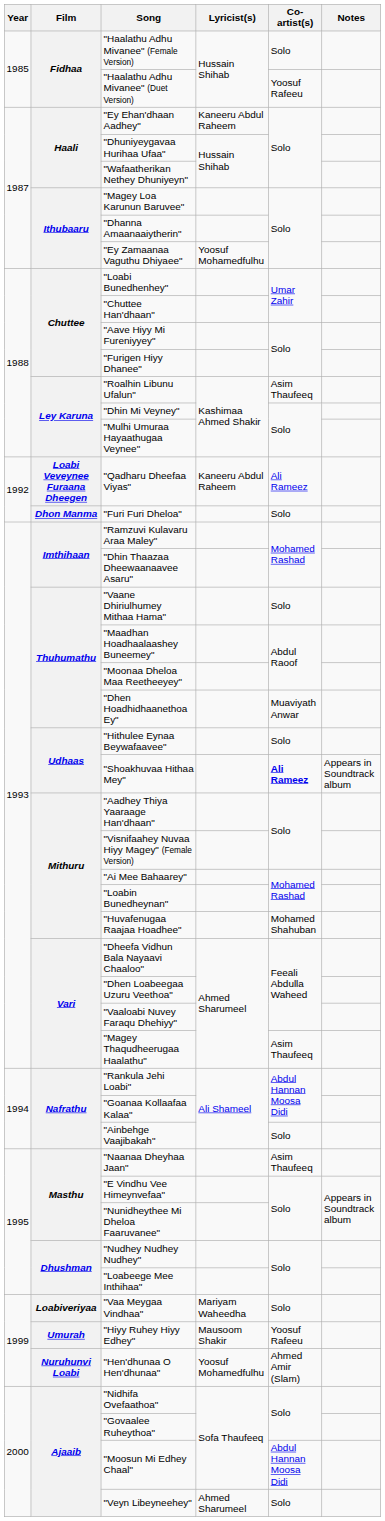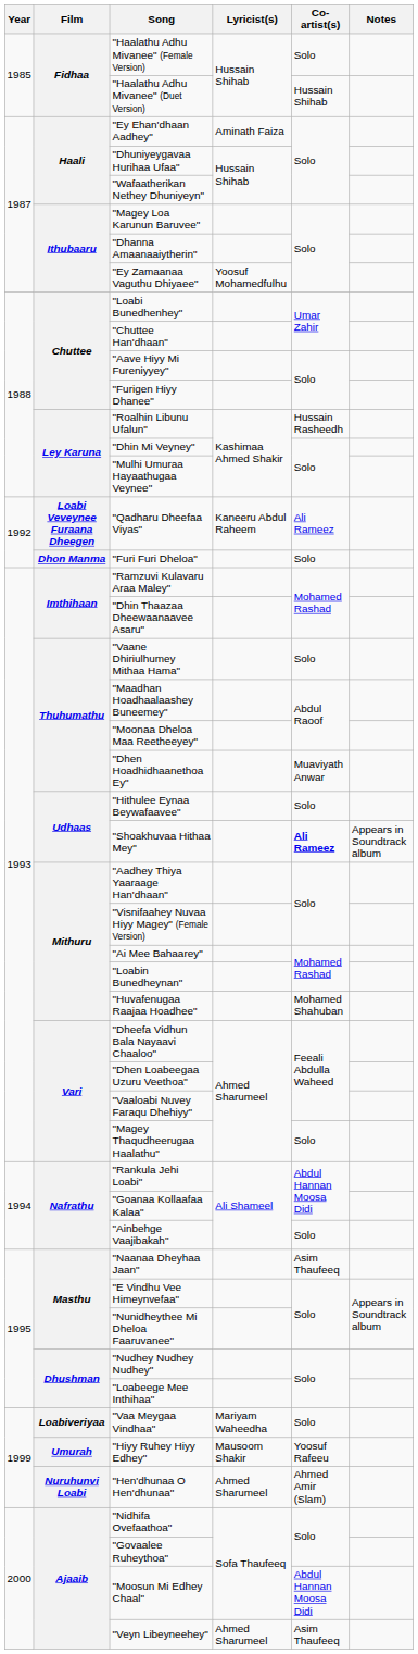"Haalathu Adhu Mivanee" (Duet Version) | Co-artist(s): Yoosuf Rafeeu -> Hussain Shihab
"Ey Ehan'dhaan Aadhey" | Lyricist(s): Kaneeru Abdul Raheem -> Aminath Faiza
"Roalhin Libunu Ufalun" | Co-artist(s): Asim Thaufeeq -> Hussain Rasheedh
"Magey Thaqudheerugaa Haalathu" | Co-artist(s): Asim Thaufeeq -> Solo
"Hen'dhunaa O Hen'dhunaa" | Lyricist(s): Yoosuf Mohamedfulhu -> Ahmed Sharumeel
"Veyn Libeyneehey" | Co-artist(s): Solo -> Asim Thaufeeq
